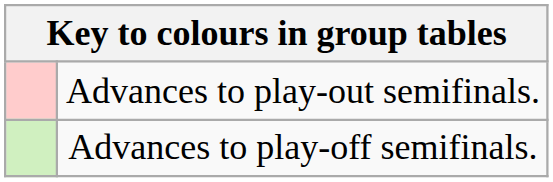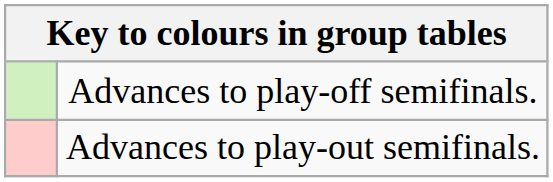rows swapped: Advances to play-off semifinals. <-> Advances to play-out semifinals.
